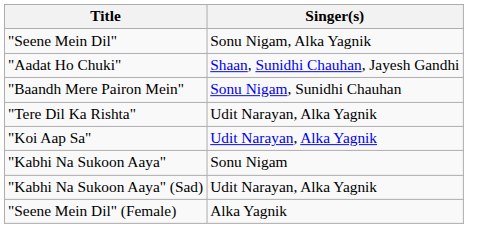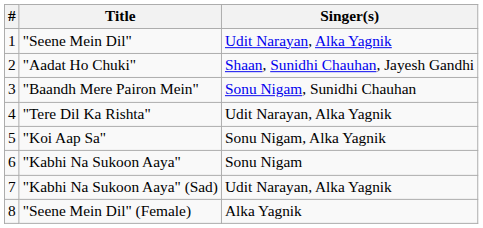+ column: # | 1 | 2 | 3 | 4 | 5 | 6 | 7 | 8
"Seene Mein Dil" | Singer(s): Sonu Nigam, Alka Yagnik -> Udit Narayan, Alka Yagnik
"Koi Aap Sa" | Singer(s): Udit Narayan, Alka Yagnik -> Sonu Nigam, Alka Yagnik
